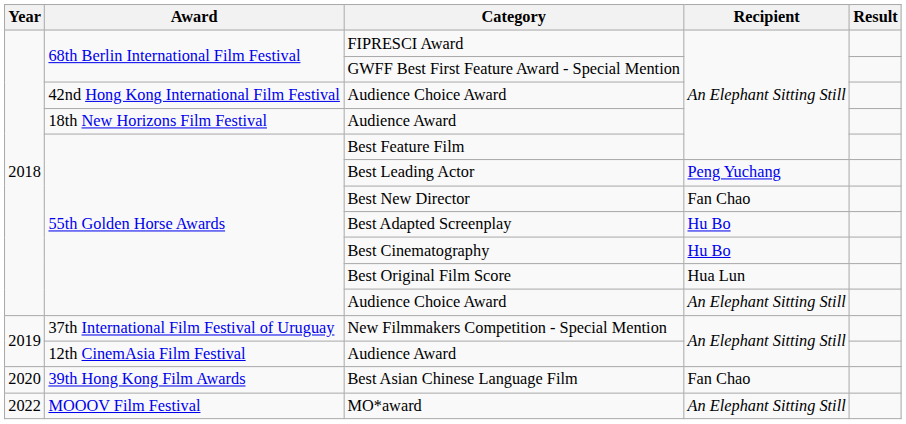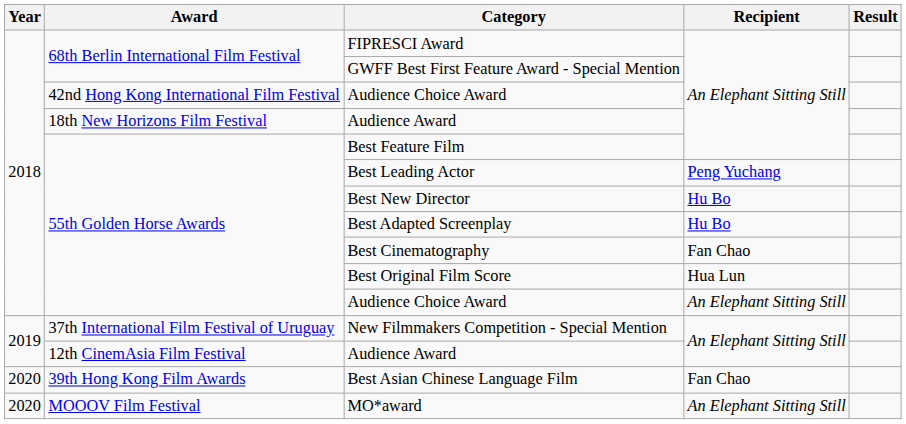Best New Director | Recipient: Fan Chao -> Hu Bo
Best Cinematography | Recipient: Hu Bo -> Fan Chao
MO*award | Year: 2022 -> 2020
